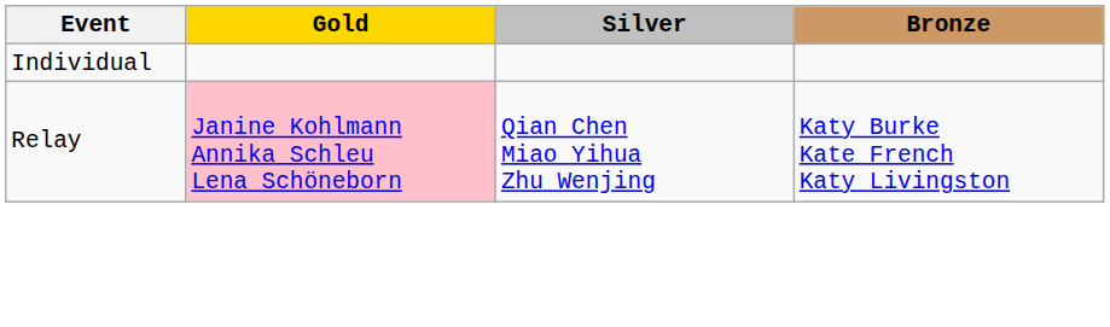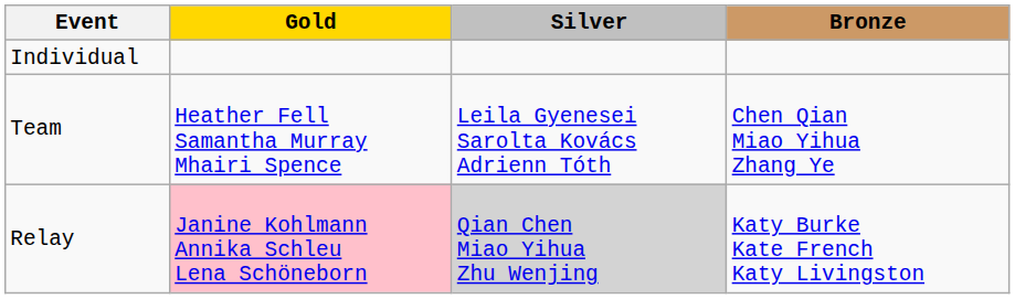+ row: Team | Heather Fell Samantha Murray Mhairi Spence | Leila Gyenesei Sarolta Kovács Adrienn Tóth | Chen Qian Miao Yihua Zhang Ye
Relay | Silver: no background -> lightgrey background
